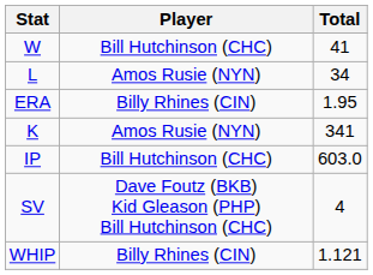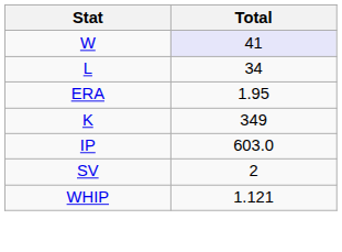- column: Player | Bill Hutchinson (CHC) | Amos Rusie (NYN) | Billy Rhines (CIN) | Amos Rusie (NYN) | Bill Hutchinson (CHC) | Dave Foutz (BKB) Kid Gleason (PHP) Bill Hutchinson (CHC) | Billy Rhines (CIN)
W | Total: no background -> lavender background
K | Total: 341 -> 349
SV | Total: 4 -> 2
